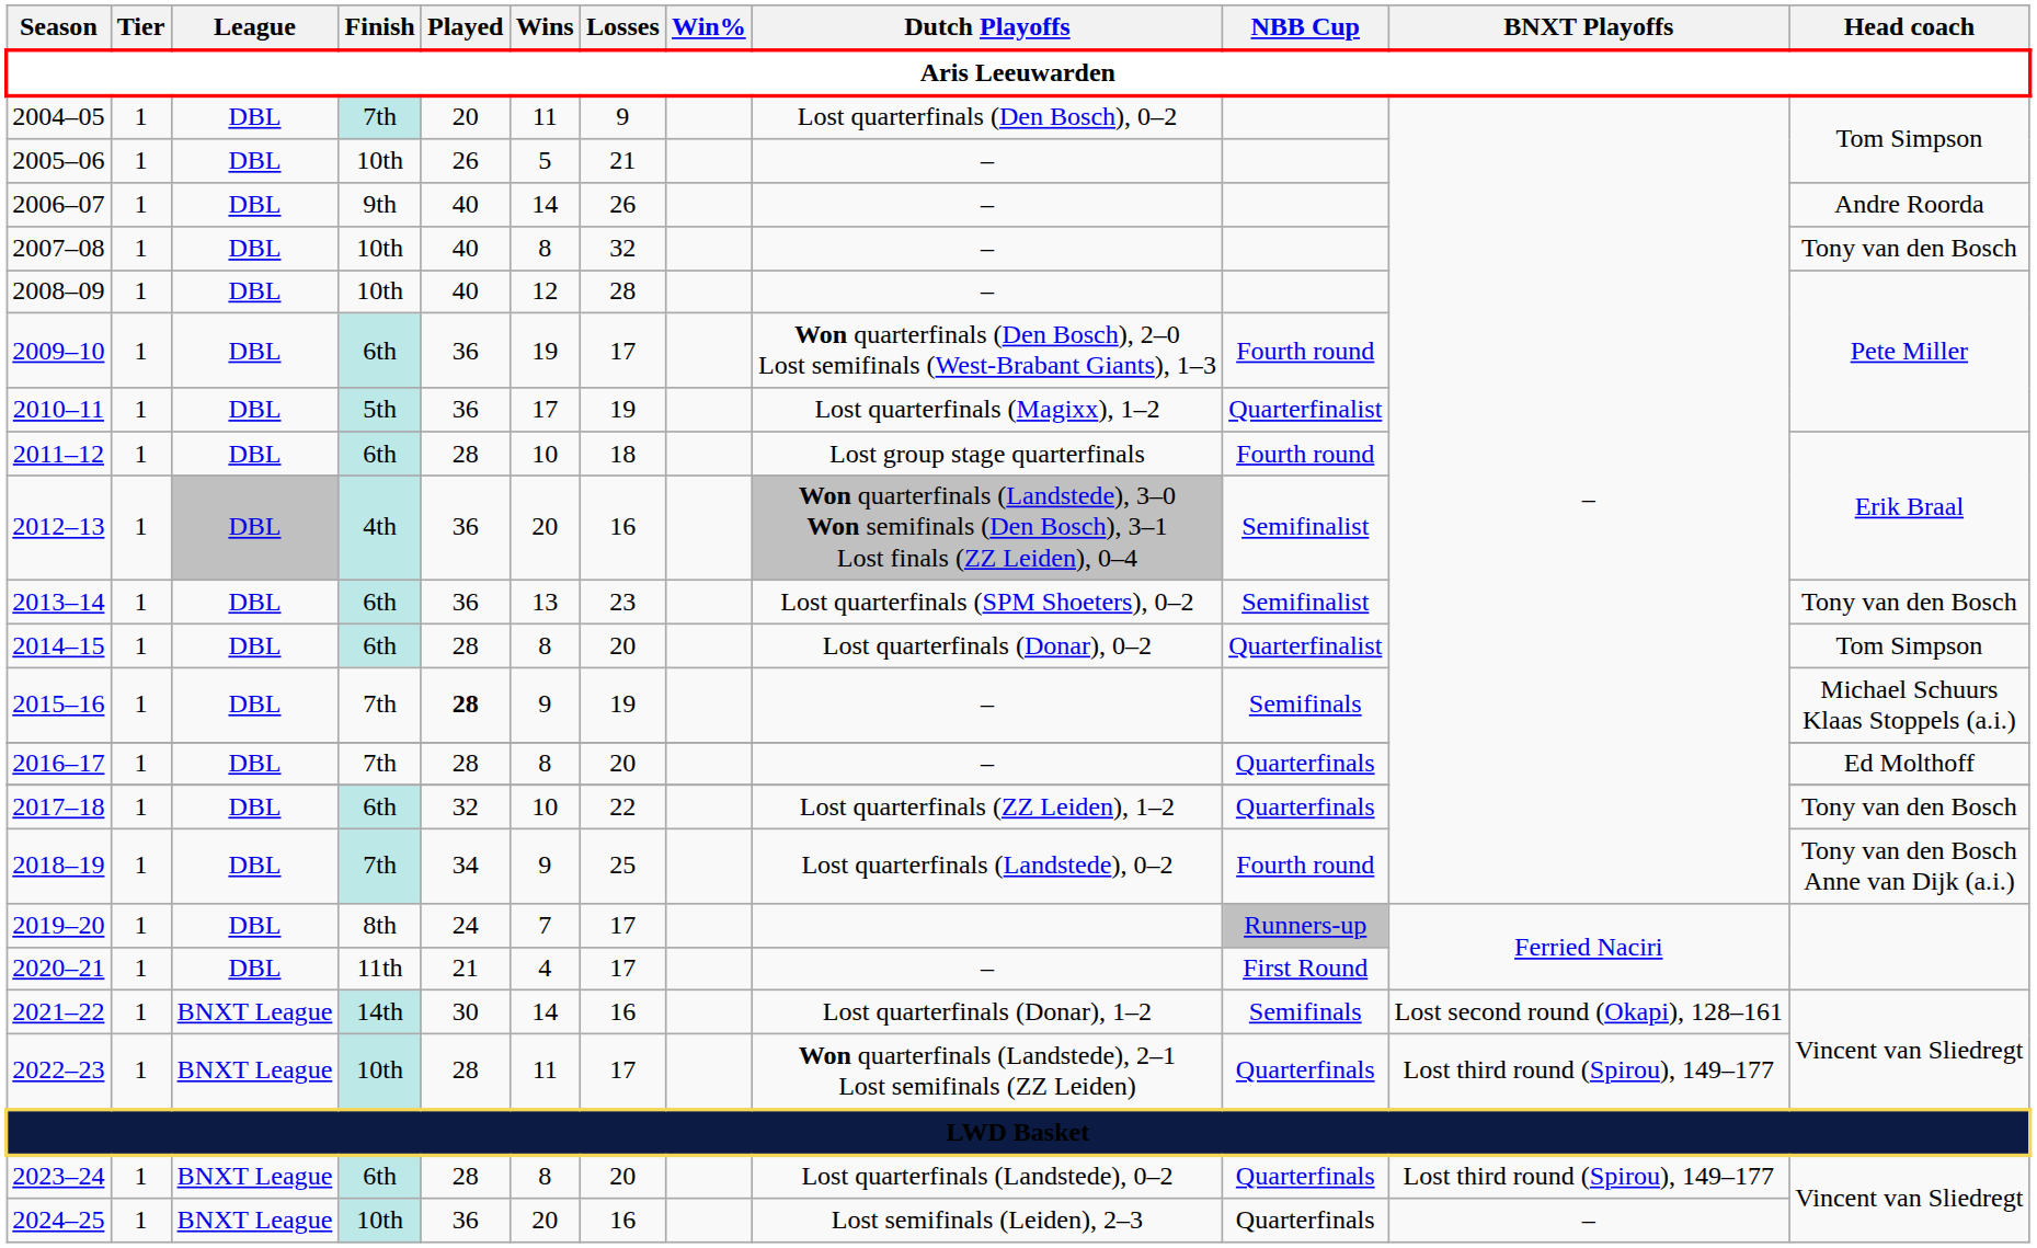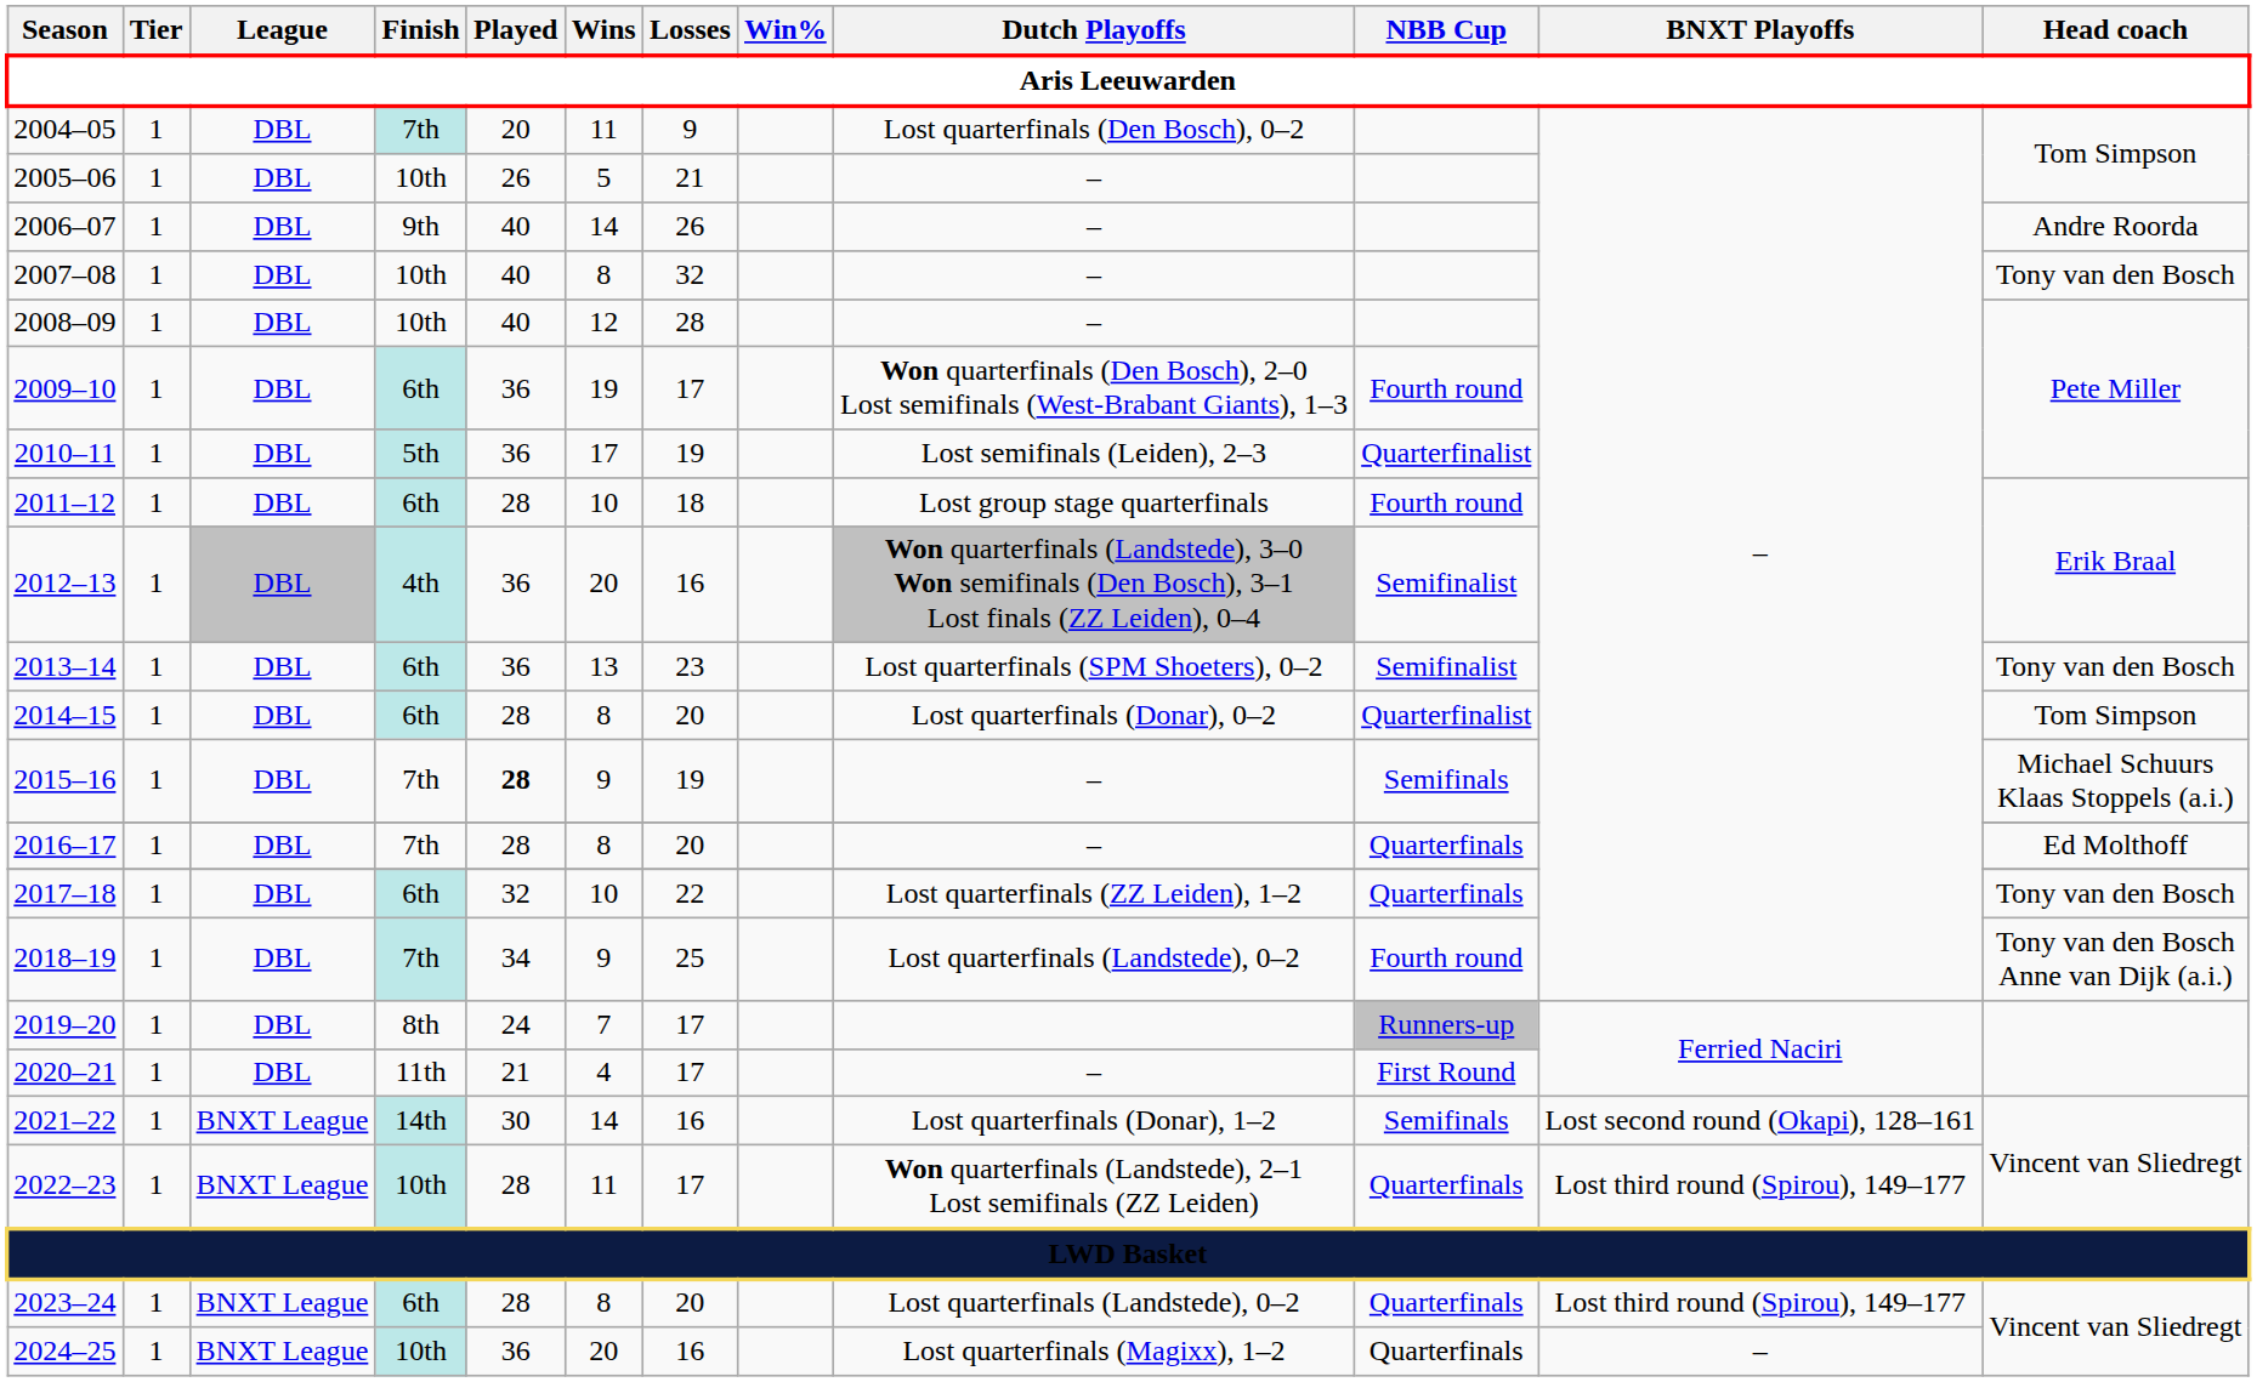2010–11 | Dutch Playoffs: Lost quarterfinals (Magixx), 1–2 -> Lost semifinals (Leiden), 2–3
2024–25 | Dutch Playoffs: Lost semifinals (Leiden), 2–3 -> Lost quarterfinals (Magixx), 1–2
